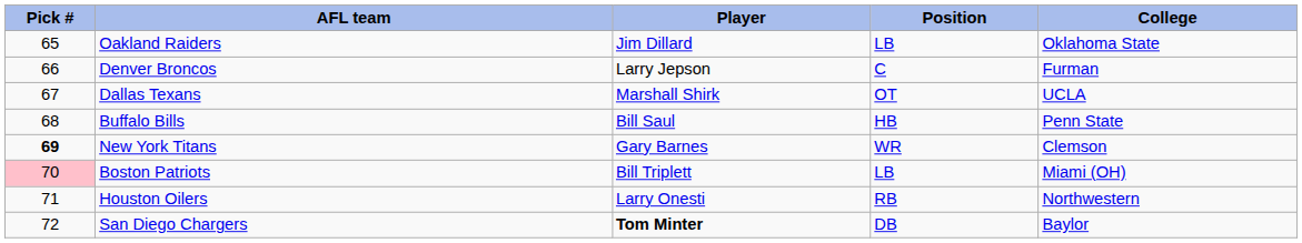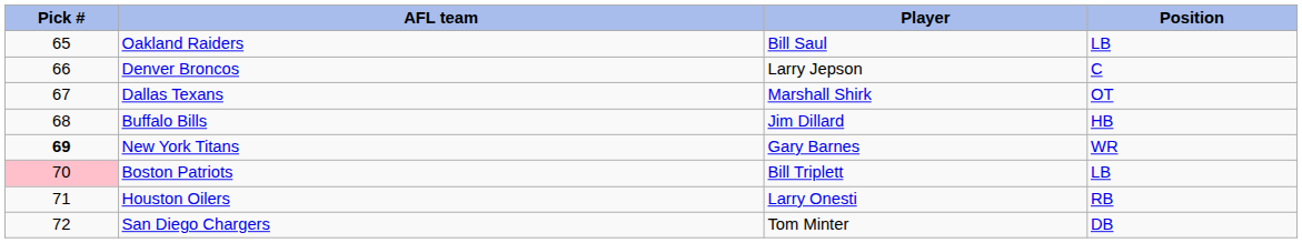- column: College | Oklahoma State | Furman | UCLA | Penn State | Clemson | Miami (OH) | Northwestern | Baylor
Oakland Raiders | Player: Jim Dillard -> Bill Saul
Buffalo Bills | Player: Bill Saul -> Jim Dillard
San Diego Chargers | Player: bold -> normal
